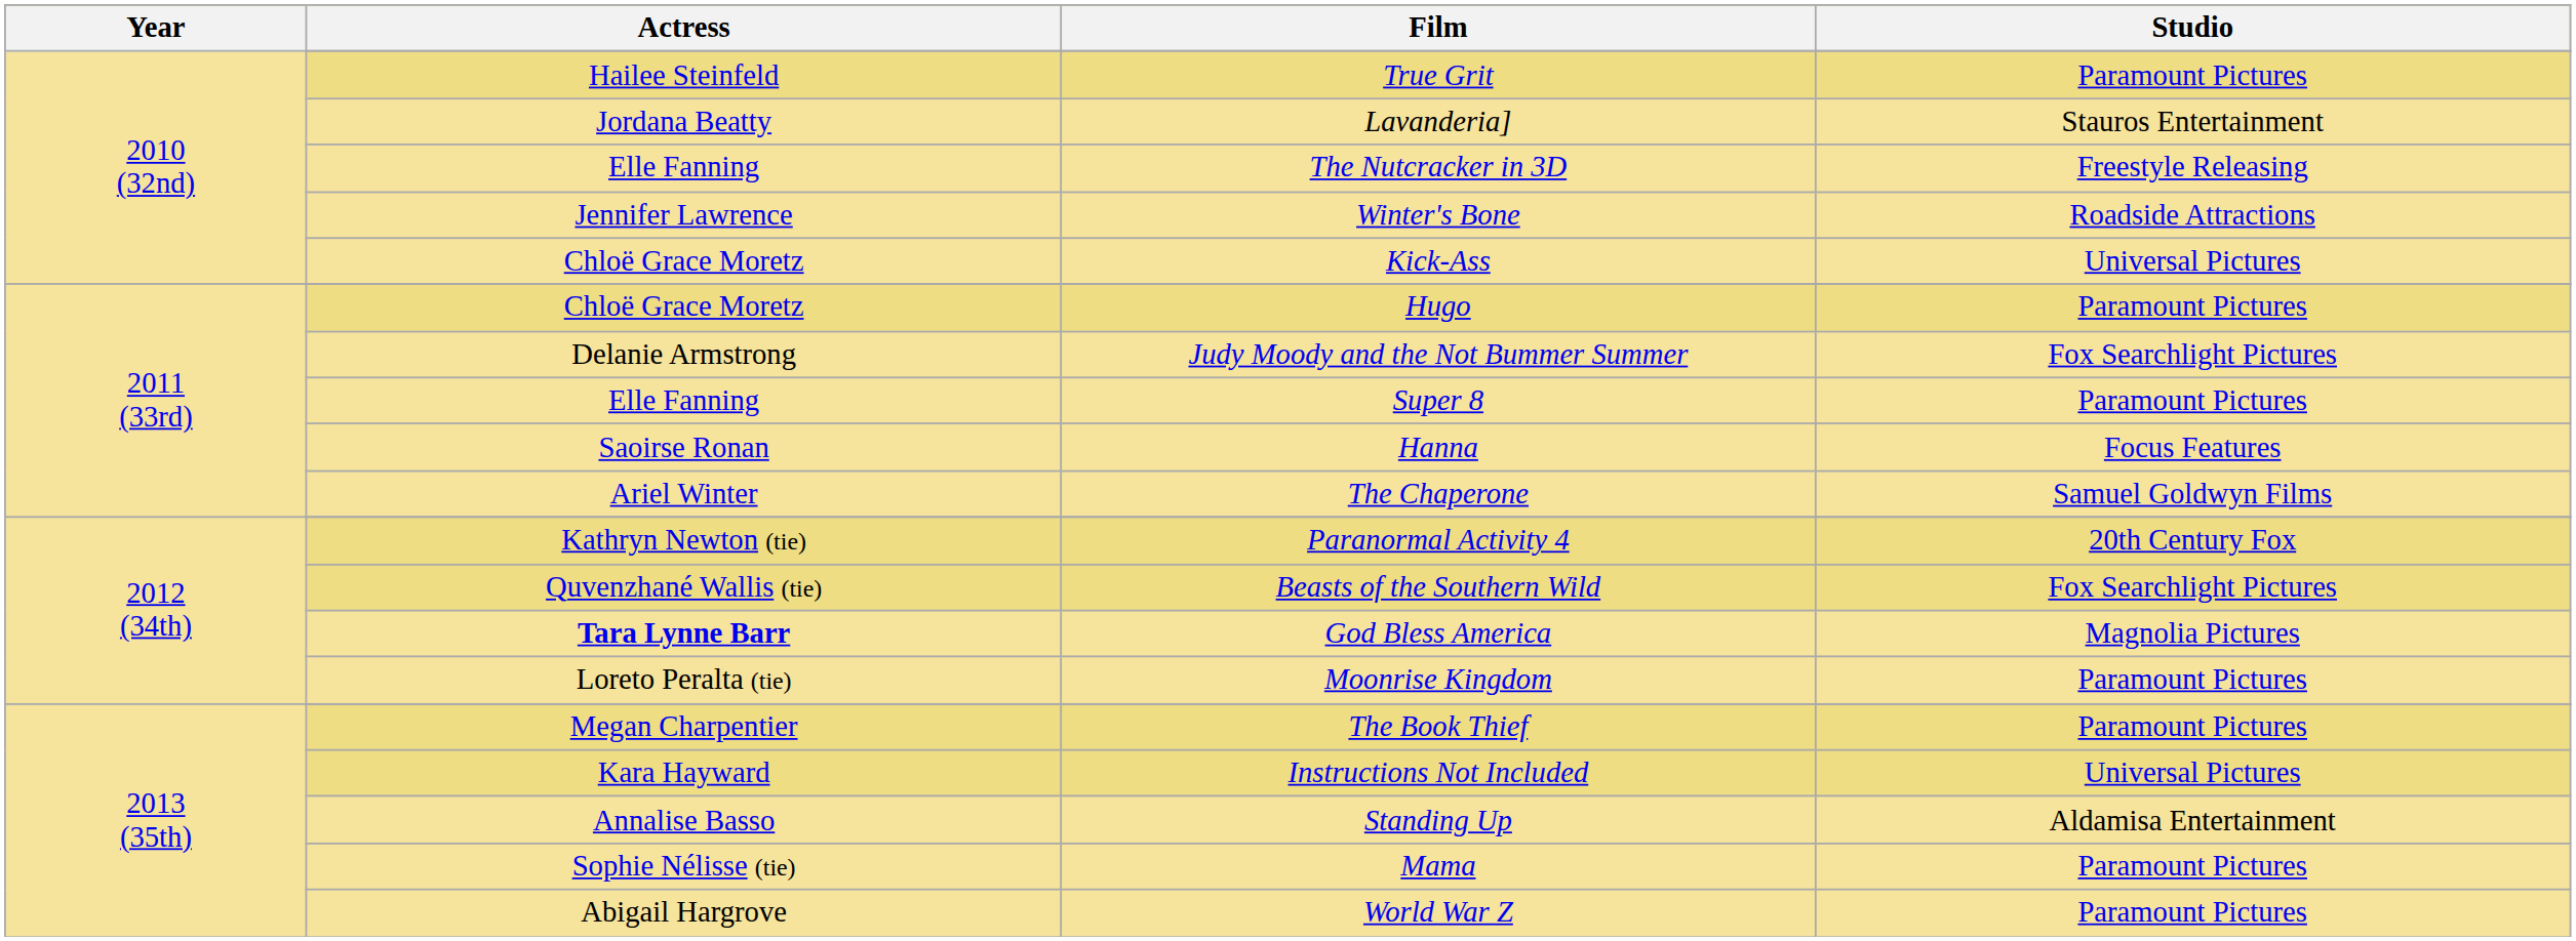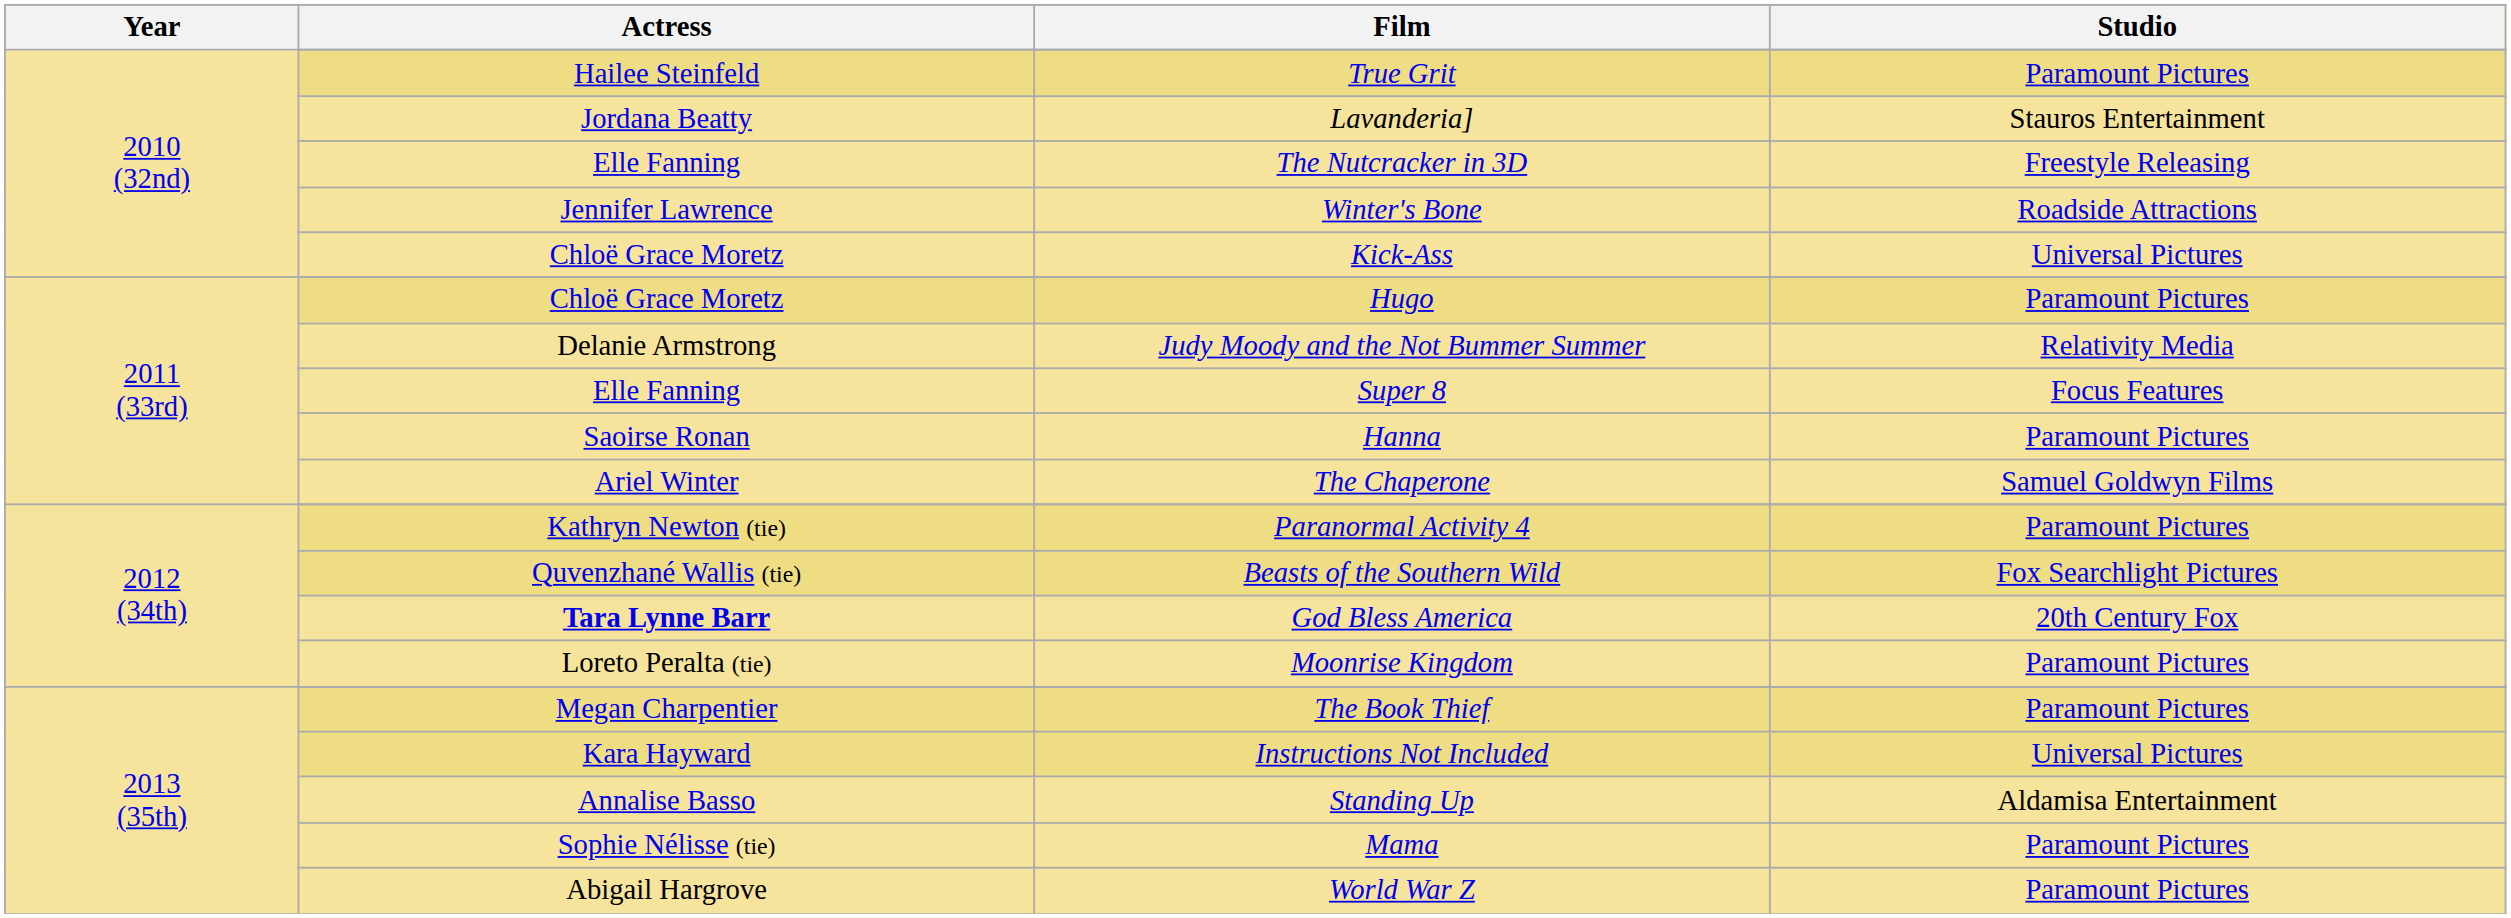Judy Moody and the Not Bummer Summer | Studio: Fox Searchlight Pictures -> Relativity Media
Super 8 | Studio: Paramount Pictures -> Focus Features
Hanna | Studio: Focus Features -> Paramount Pictures
Paranormal Activity 4 | Studio: 20th Century Fox -> Paramount Pictures
God Bless America | Studio: Magnolia Pictures -> 20th Century Fox
